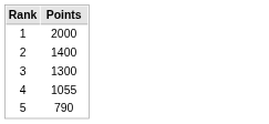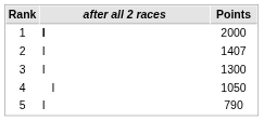+ column: after all 2 races | I | I | I | I | I
2 | Points: 1400 -> 1407
4 | Points: 1055 -> 1050
